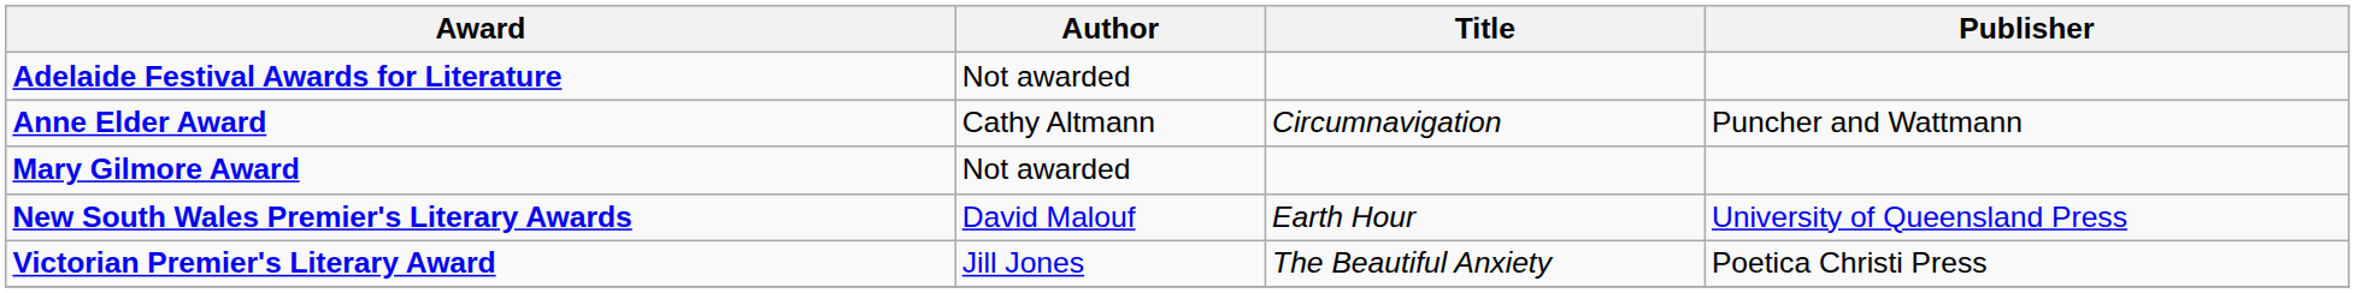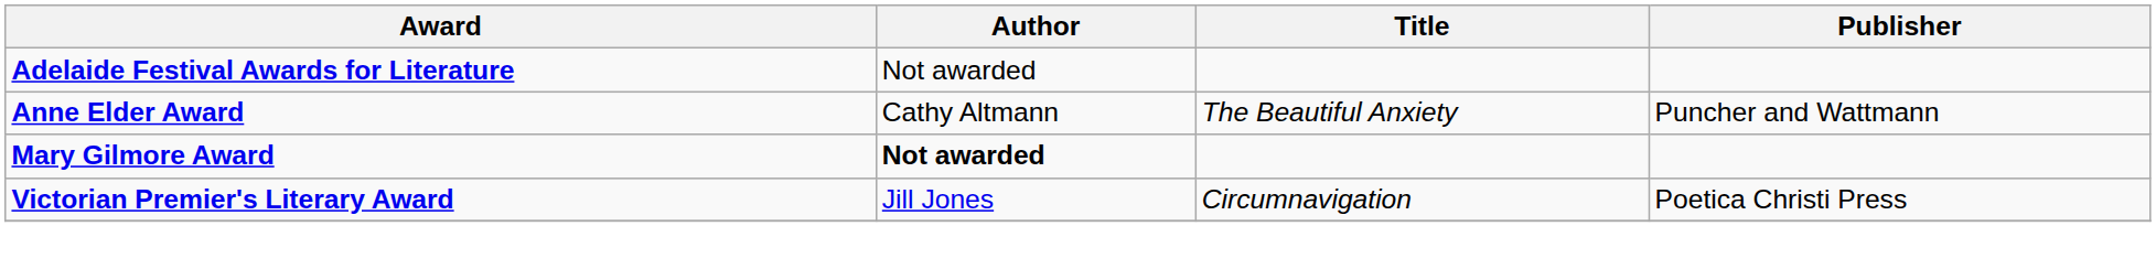Anne Elder Award | Title: Circumnavigation -> The Beautiful Anxiety
Mary Gilmore Award | Author: normal -> bold
- row: New South Wales Premier's Literary Awards | David Malouf | Earth Hour | University of Queensland Press
Victorian Premier's Literary Award | Title: The Beautiful Anxiety -> Circumnavigation
